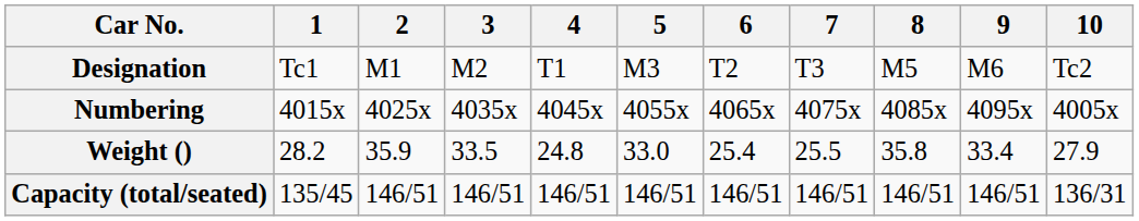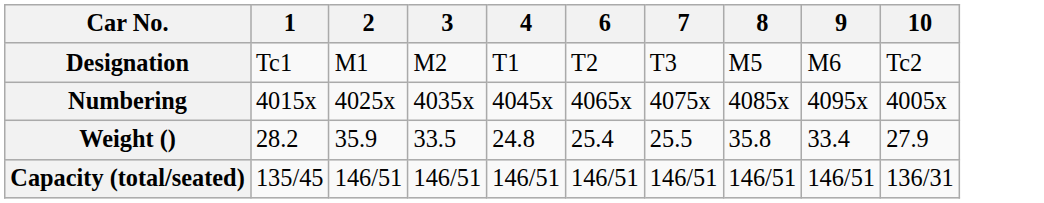- column: 5 | M3 | 4055x | 33.0 | 146/51
